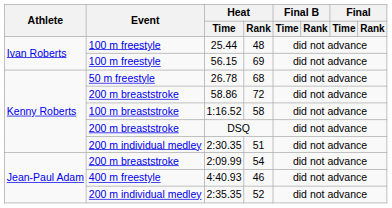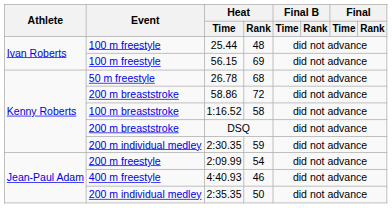2:30.35 | Heat / Rank: 51 -> 59
2:09.99 | Event: 200 m breaststroke -> 200 m freestyle
2:35.35 | Heat / Rank: 52 -> 50
